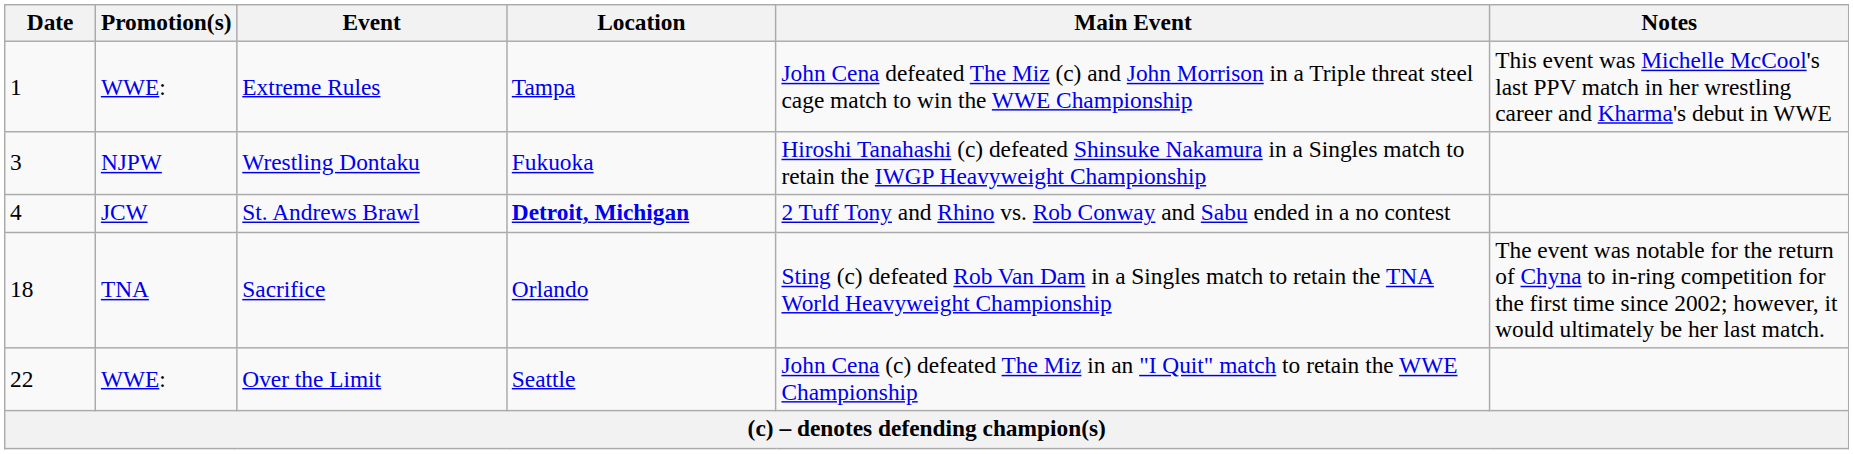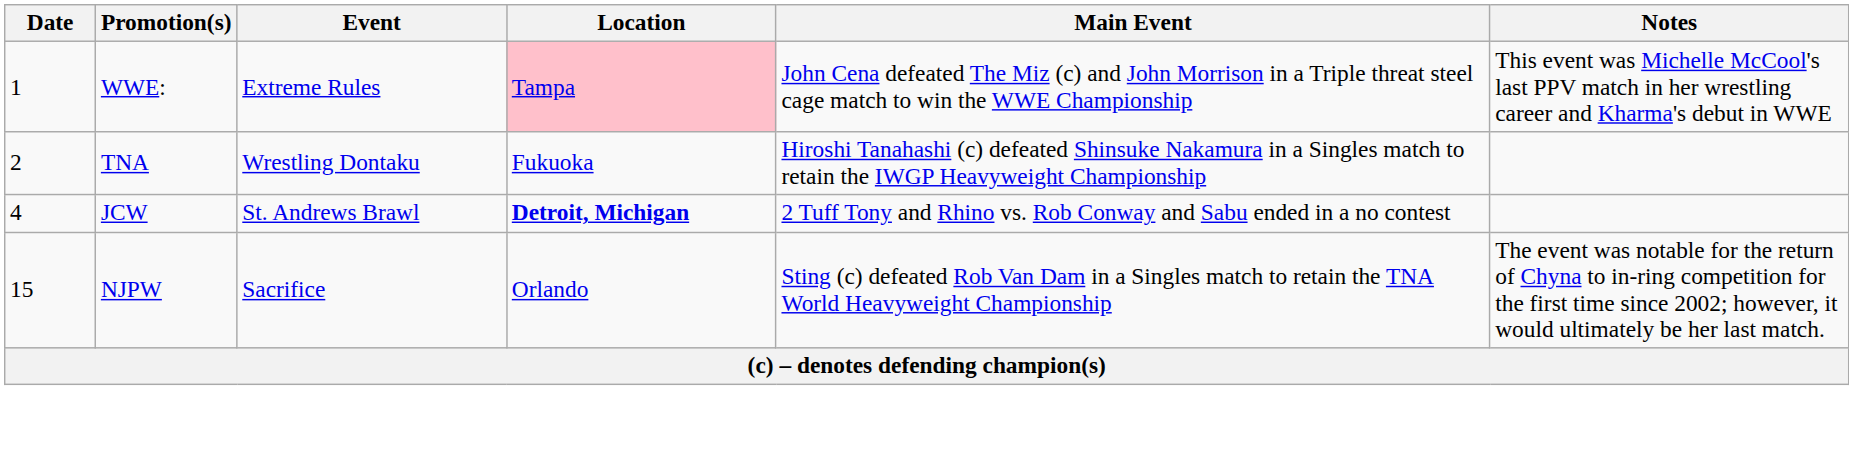Extreme Rules | Location: no background -> pink background
Wrestling Dontaku | Date: 3 -> 2
Wrestling Dontaku | Promotion(s): NJPW -> TNA
Sacrifice | Date: 18 -> 15
Sacrifice | Promotion(s): TNA -> NJPW
- row: 22 | WWE: | Over the Limit | Seattle | John Cena (c) defeated The Miz in an "I Quit" match to retain the WWE Championship
